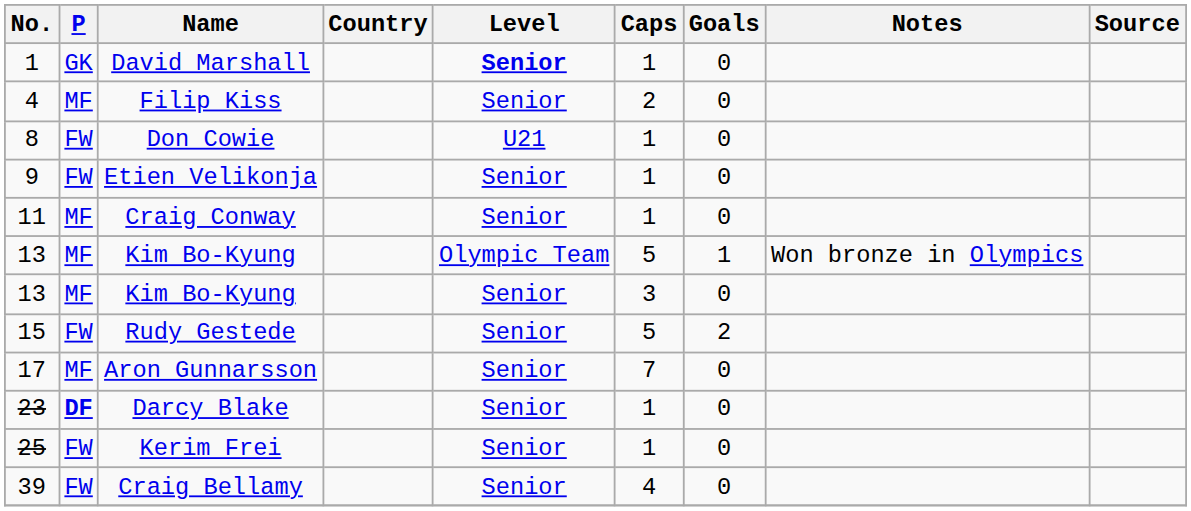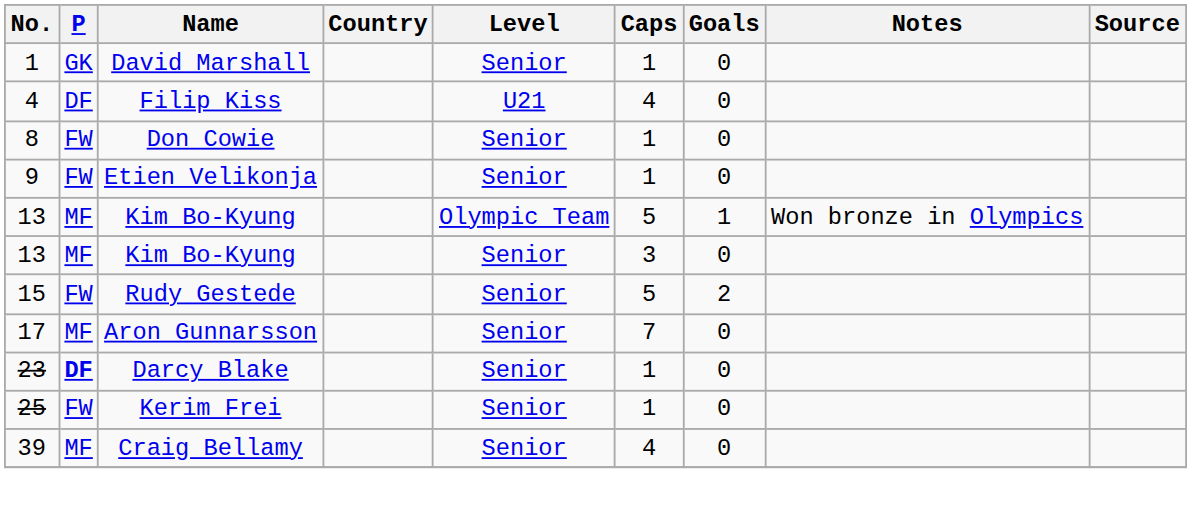David Marshall | Level: bold -> normal
Filip Kiss | P: MF -> DF
Filip Kiss | Level: Senior -> U21
Filip Kiss | Caps: 2 -> 4
Don Cowie | Level: U21 -> Senior
- row: 11 | MF | Craig Conway | Senior | 1 | 0
Craig Bellamy | P: FW -> MF
